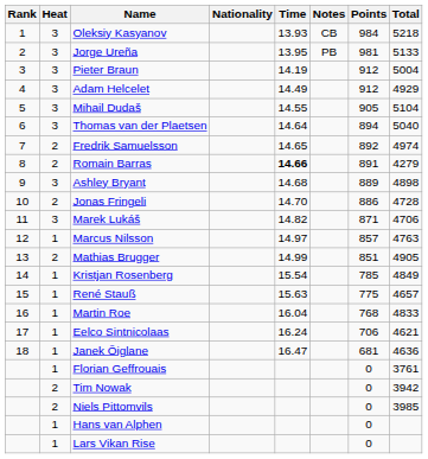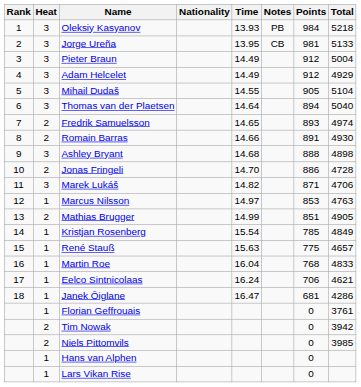Oleksiy Kasyanov | Notes: CB -> PB
Jorge Ureña | Notes: PB -> CB
Pieter Braun | Time: 14.19 -> 14.49
Fredrik Samuelsson | Points: 892 -> 893
Romain Barras | Time: bold -> normal
Romain Barras | Total: 4279 -> 4930
Ashley Bryant | Points: 889 -> 888
Marcus Nilsson | Points: 857 -> 853
Janek Õiglane | Total: 4636 -> 4286
